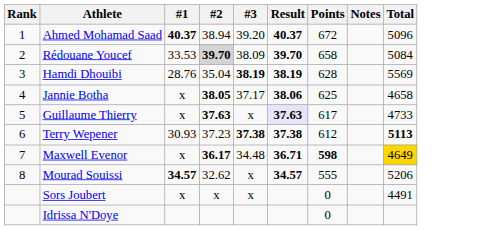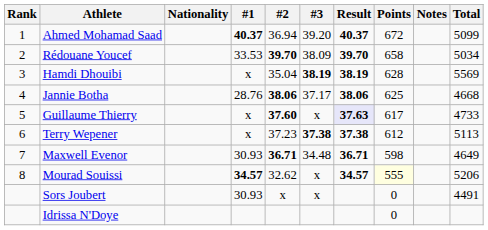+ column: Nationality
Ahmed Mohamad Saad | #2: 38.94 -> 36.94
Ahmed Mohamad Saad | Total: 5096 -> 5099
Rédouane Youcef | #2: lightgrey background -> no background
Rédouane Youcef | Total: 5084 -> 5034
Hamdi Dhouibi | #1: 28.76 -> x
Jannie Botha | #1: x -> 28.76
Jannie Botha | #2: 38.05 -> 38.06
Jannie Botha | Total: 4658 -> 4668
Guillaume Thierry | #2: 37.63 -> 37.60
Terry Wepener | #1: 30.93 -> x
Terry Wepener | Total: bold -> normal
Maxwell Evenor | #1: x -> 30.93
Maxwell Evenor | #2: 36.17 -> 36.71
Maxwell Evenor | Points: bold -> normal
Maxwell Evenor | Total: gold background -> no background
Mourad Souissi | Points: no background -> lightyellow background
Sors Joubert | #1: x -> 30.93
